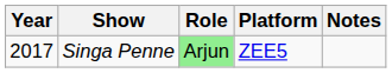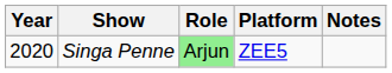Singa Penne | Year: 2017 -> 2020
